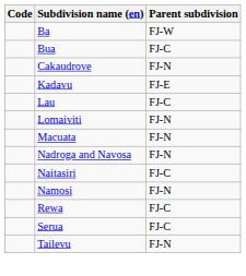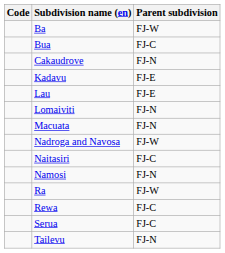Lau | Parent subdivision: FJ-C -> FJ-E
Nadroga and Navosa | Parent subdivision: FJ-N -> FJ-W
+ row: Ra | FJ-W
